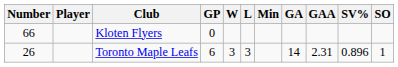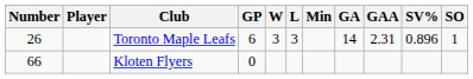rows swapped: Toronto Maple Leafs <-> Kloten Flyers
